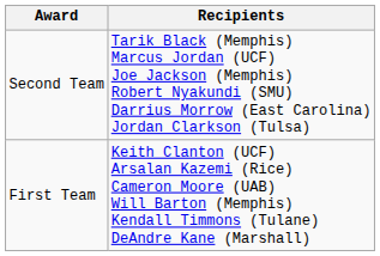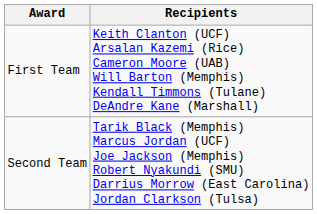rows swapped: First Team <-> Second Team
